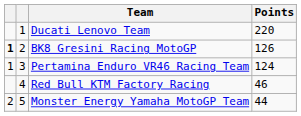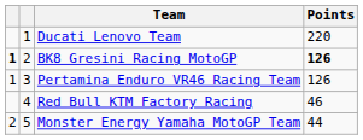BK8 Gresini Racing MotoGP | Points: normal -> bold
Pertamina Enduro VR46 Racing Team | Points: 124 -> 126
